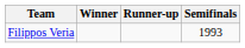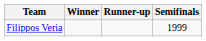Filippos Veria | Semifinals: 1993 -> 1999
